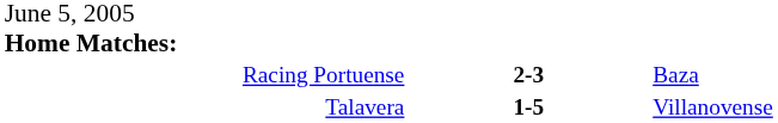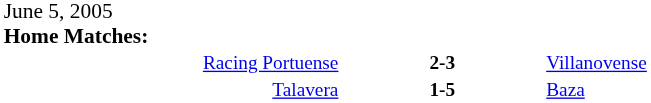Racing Portuense | column 3: Baza -> Villanovense
Talavera | column 3: Villanovense -> Baza
